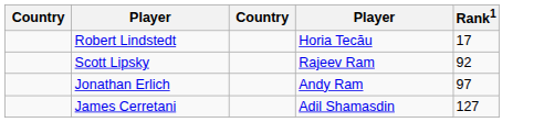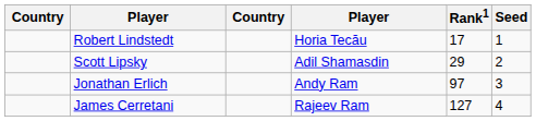+ column: Seed | 1 | 2 | 3 | 4
Scott Lipsky | column 4: Rajeev Ram -> Adil Shamasdin
Scott Lipsky | Rank1: 92 -> 29
James Cerretani | column 4: Adil Shamasdin -> Rajeev Ram
